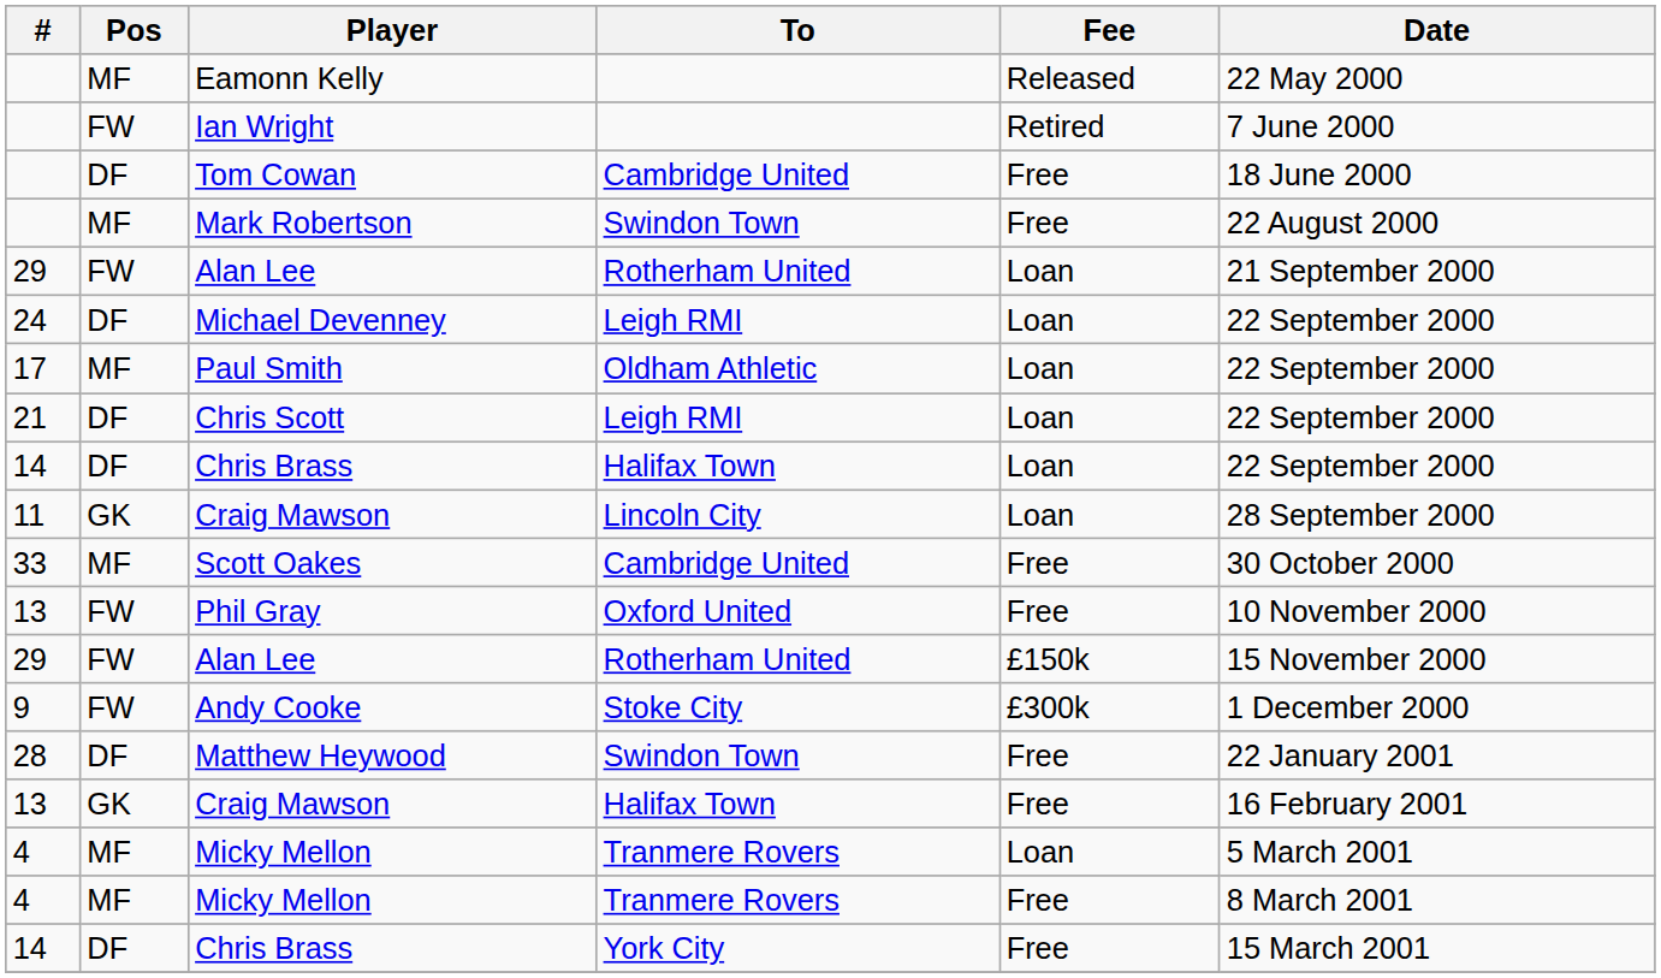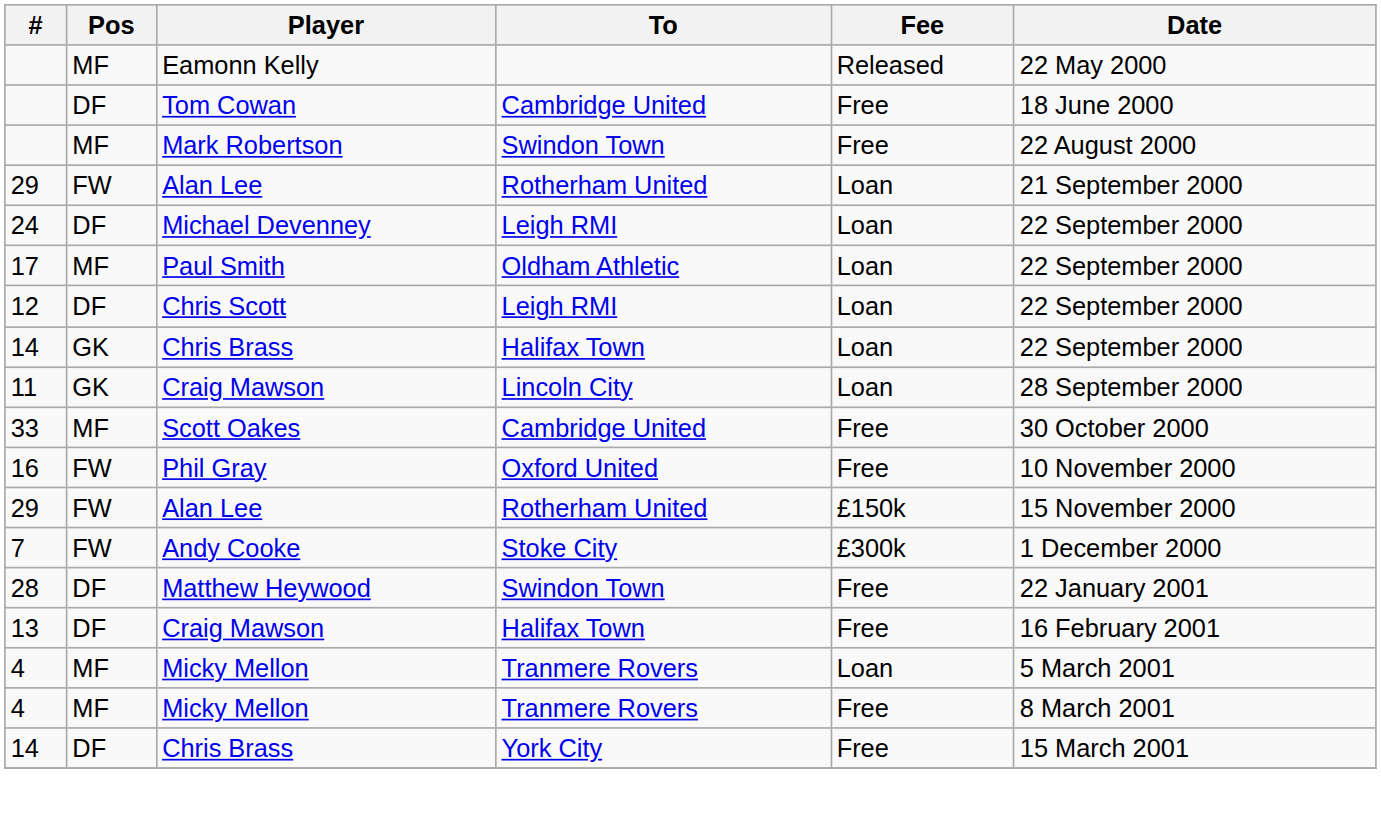- row: FW | Ian Wright | Retired | 7 June 2000
Chris Scott | #: 21 -> 12
Chris Brass / Halifax Town | Pos: DF -> GK
Phil Gray | #: 13 -> 16
Andy Cooke | #: 9 -> 7
Craig Mawson / Halifax Town | Pos: GK -> DF
